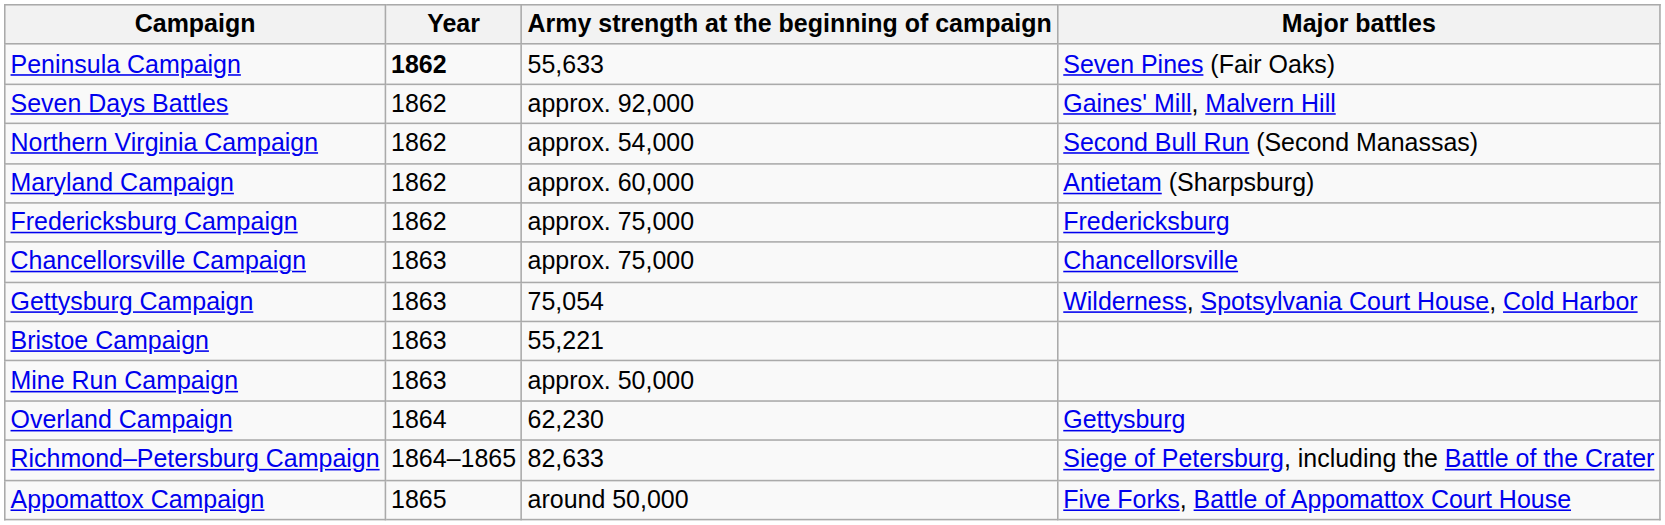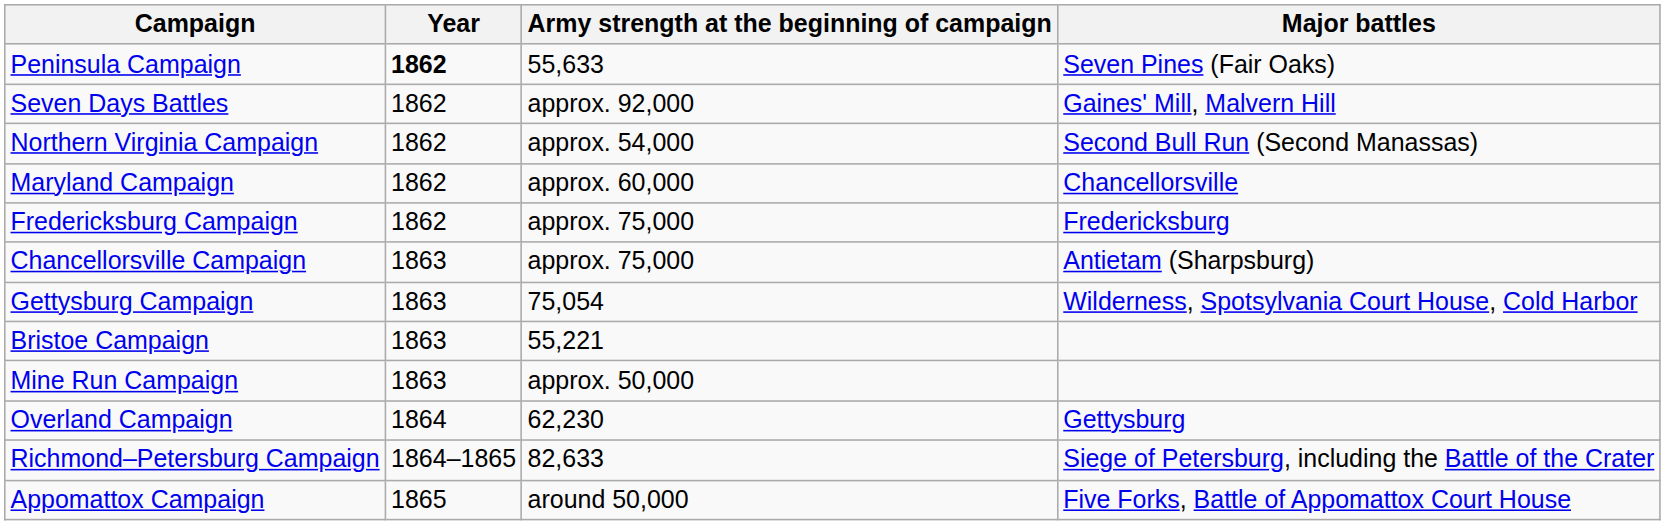Maryland Campaign | Major battles: Antietam (Sharpsburg) -> Chancellorsville
Chancellorsville Campaign | Major battles: Chancellorsville -> Antietam (Sharpsburg)
